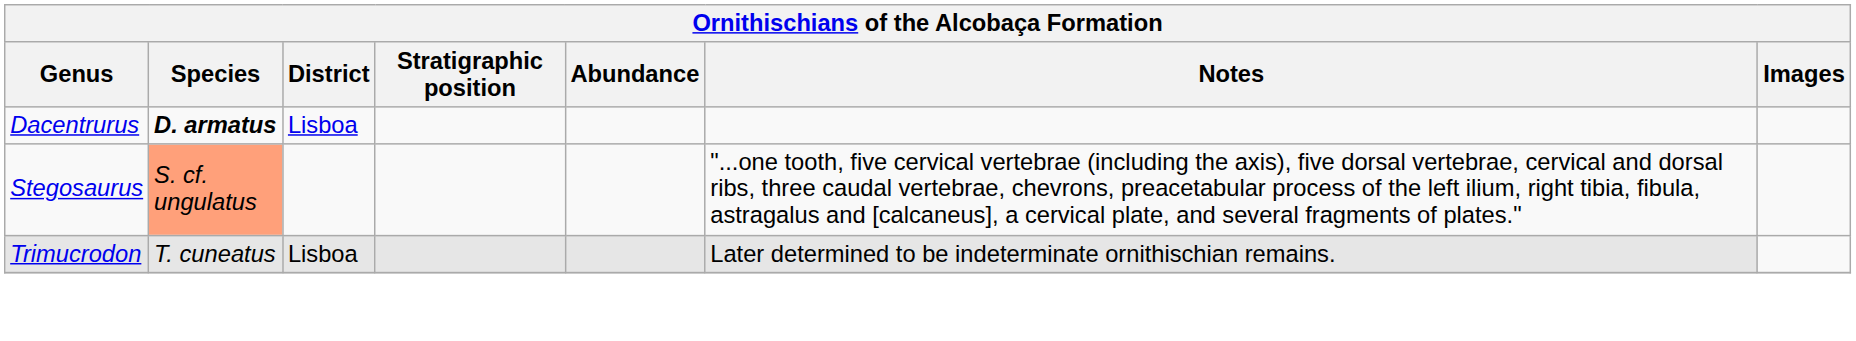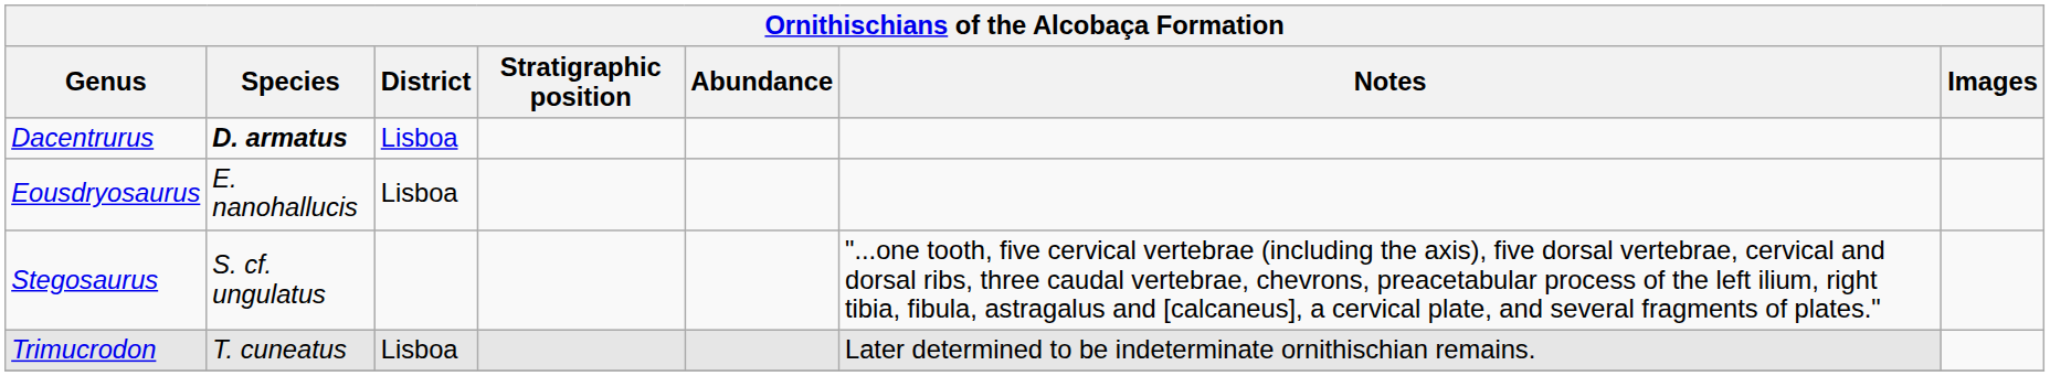+ row: Eousdryosaurus | E. nanohallucis | Lisboa
Stegosaurus | Species: lightsalmon background -> no background
